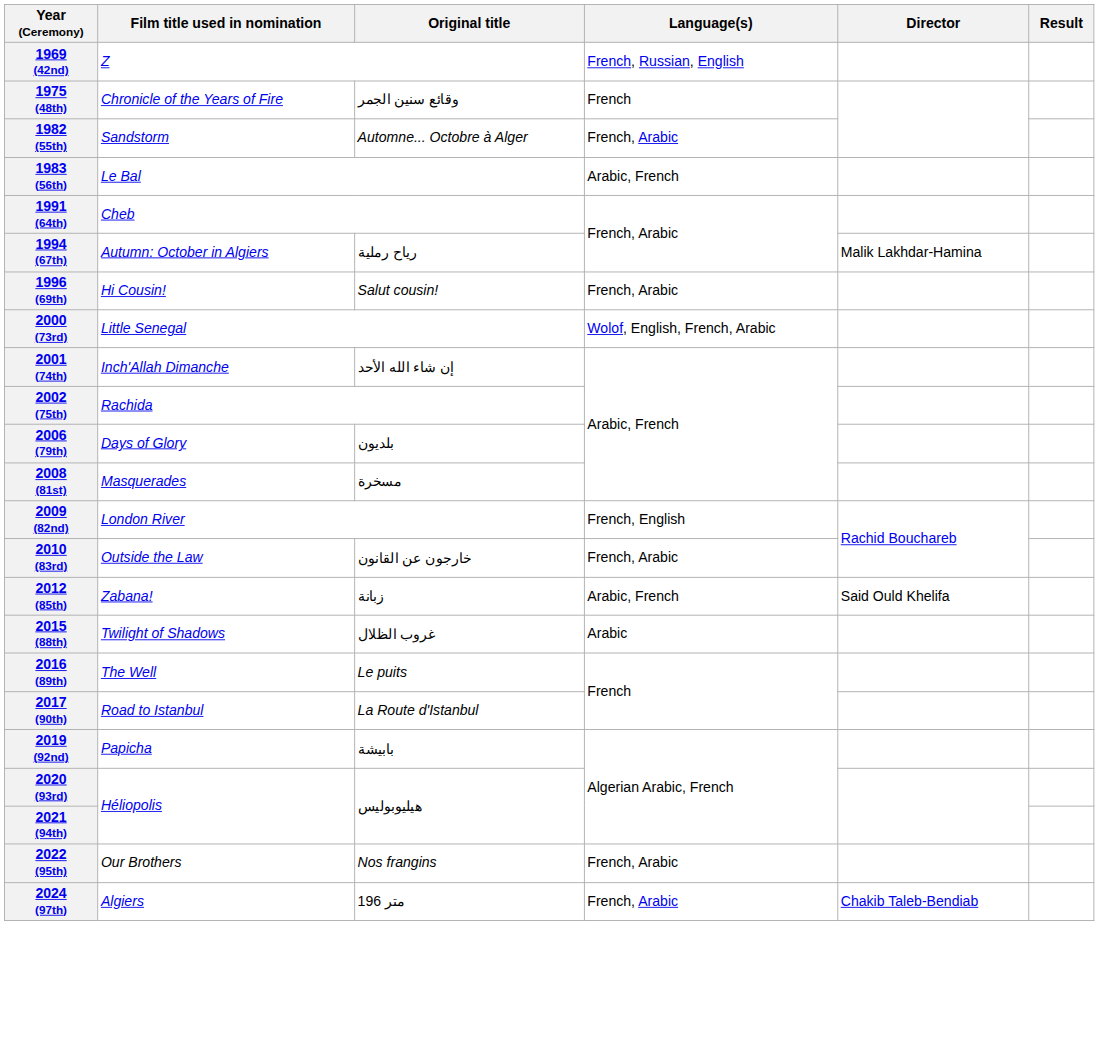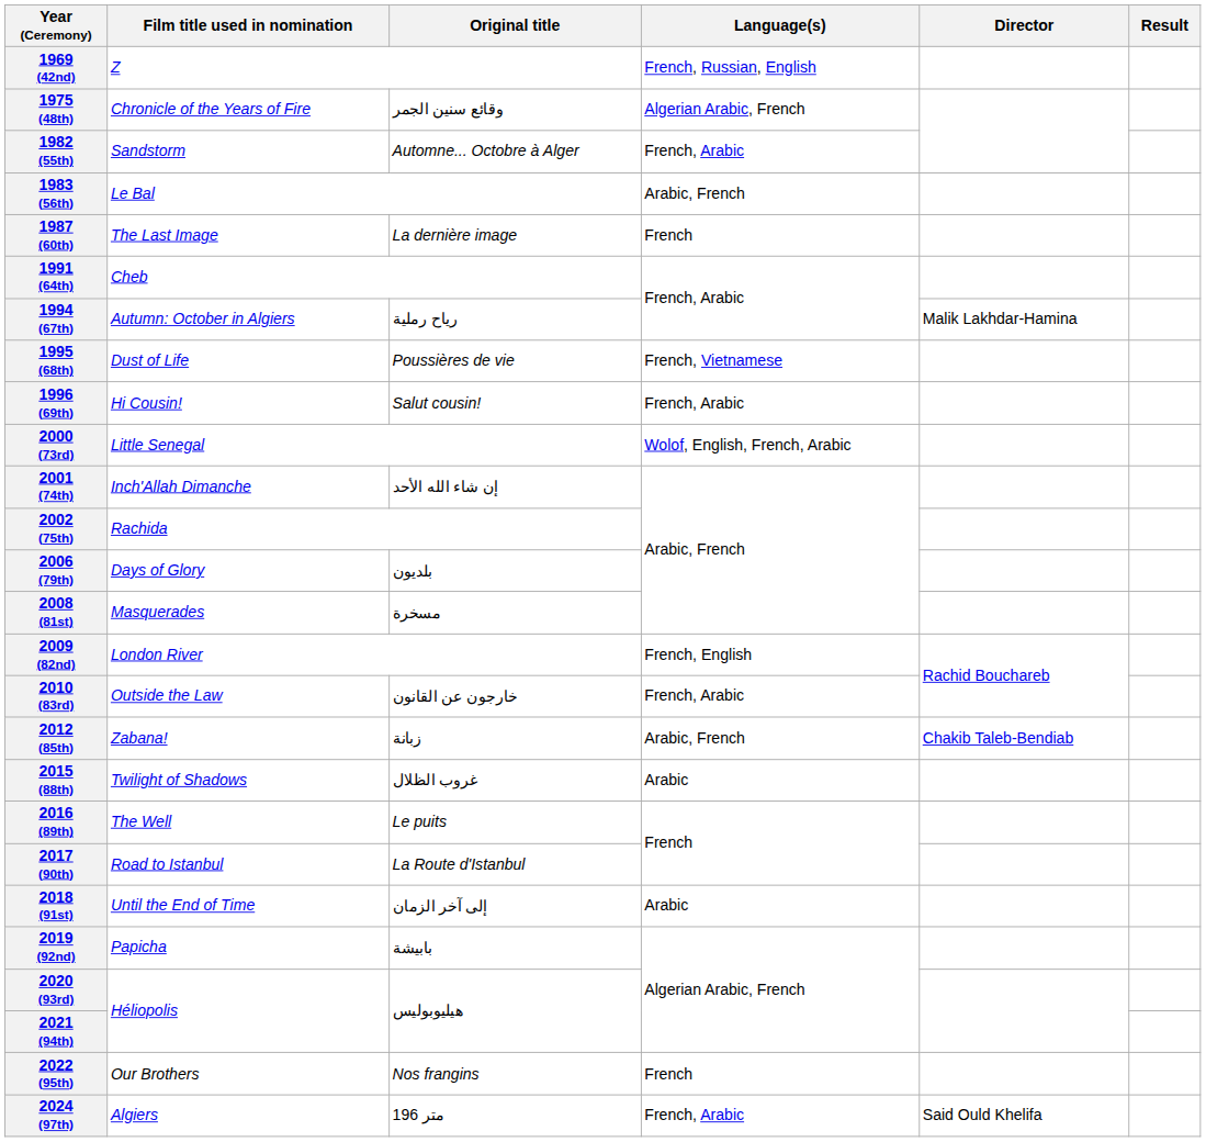1975 (48th) | Language(s): French -> Algerian Arabic, French
+ row: 1987 (60th) | The Last Image | La dernière image | French
+ row: 1995 (68th) | Dust of Life | Poussières de vie | French, Vietnamese
2012 (85th) | Director: Said Ould Khelifa -> Chakib Taleb-Bendiab
+ row: 2018 (91st) | Until the End of Time | إلى آخر الزمان | Arabic
2022 (95th) | Language(s): French, Arabic -> French
2024 (97th) | Director: Chakib Taleb-Bendiab -> Said Ould Khelifa
